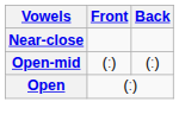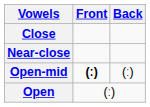+ row: Close
Open-mid | Front: normal -> bold
